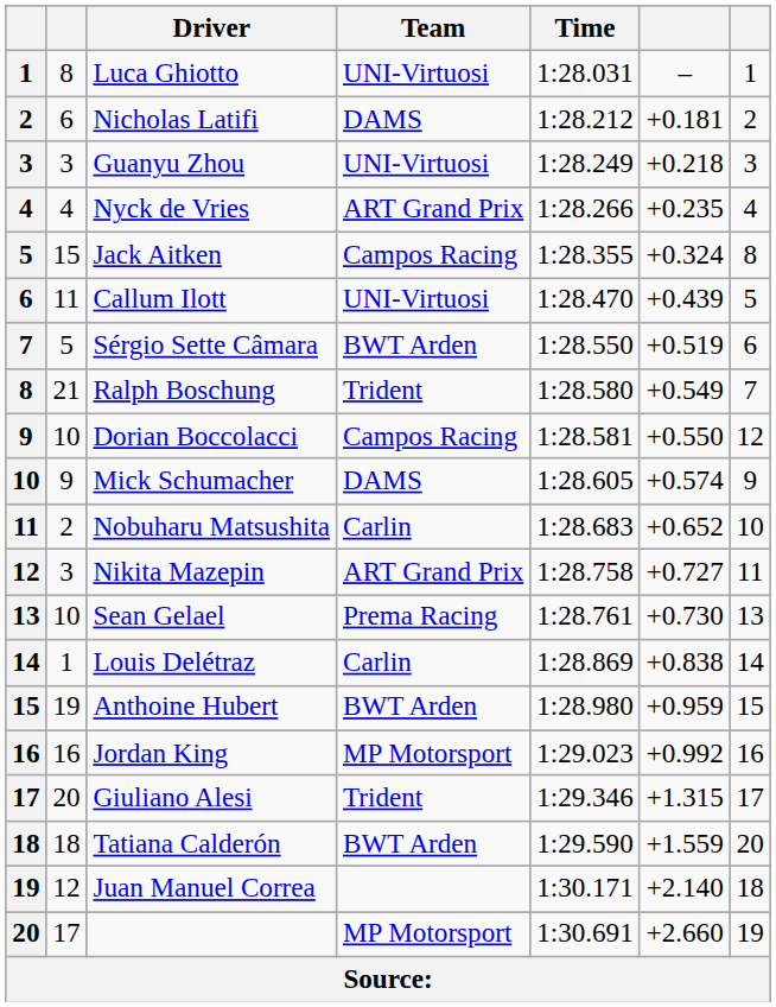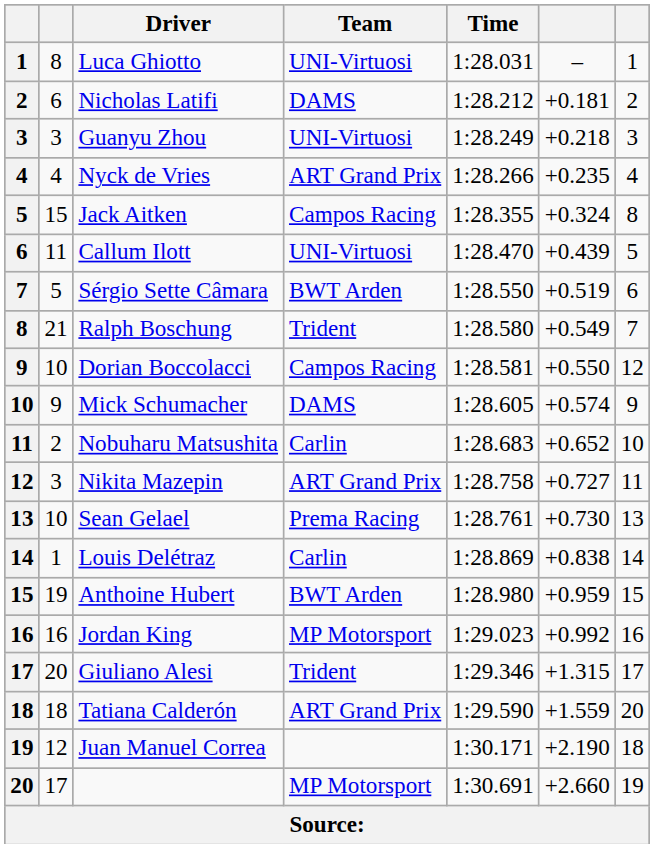Tatiana Calderón | Team: BWT Arden -> ART Grand Prix
Juan Manuel Correa | column 6: +2.140 -> +2.190
